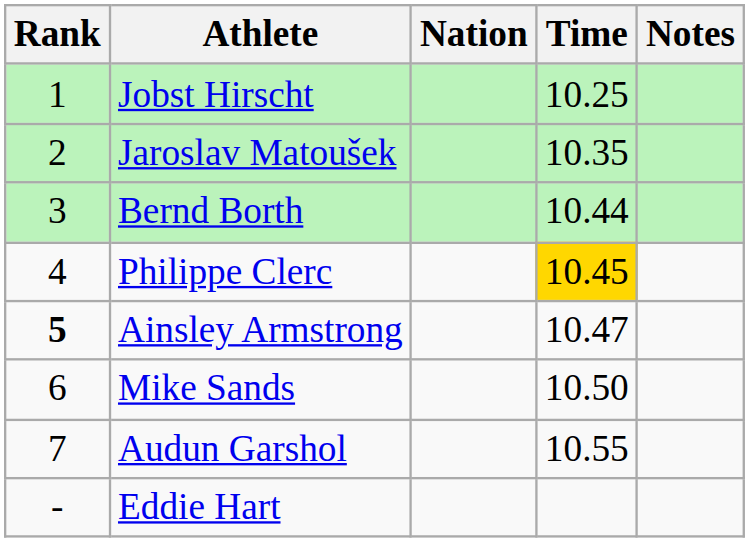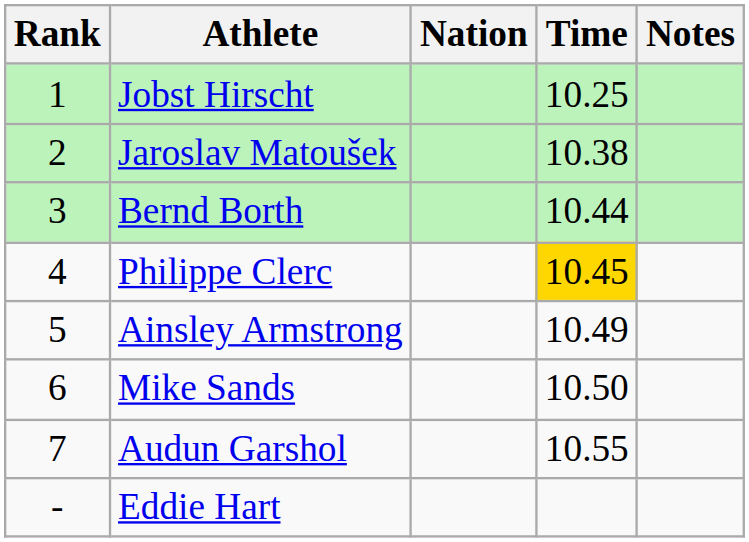Jaroslav Matoušek | Time: 10.35 -> 10.38
Ainsley Armstrong | Rank: bold -> normal
Ainsley Armstrong | Time: 10.47 -> 10.49
